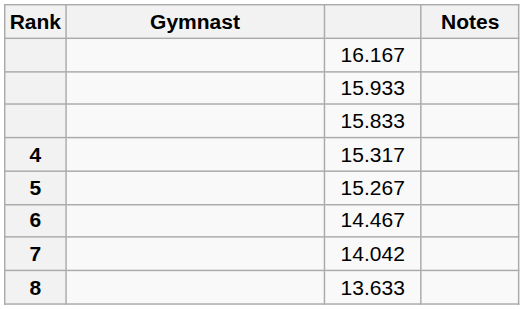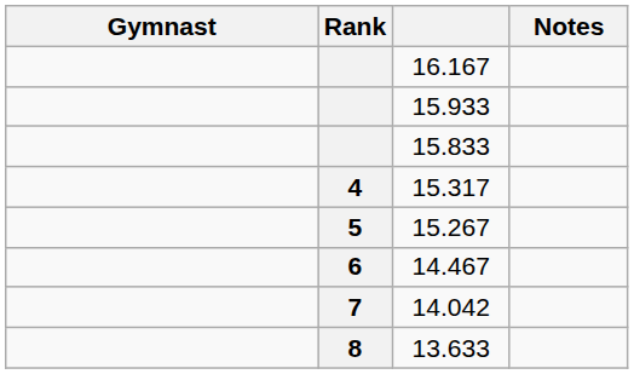columns swapped: Rank <-> Gymnast
